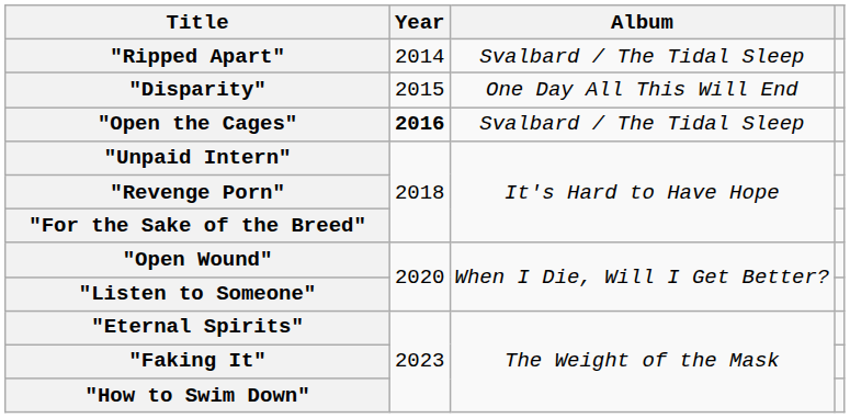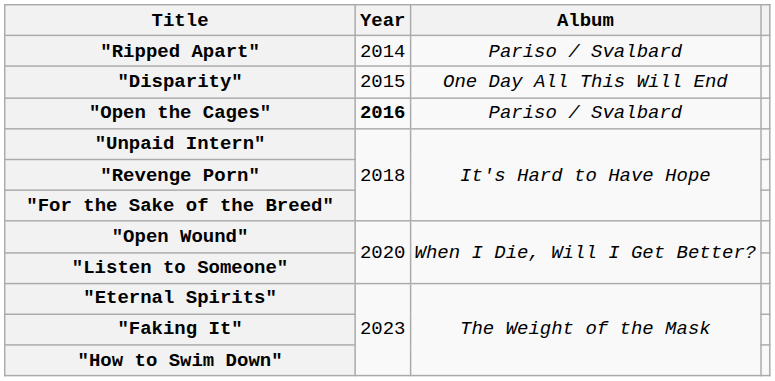"Ripped Apart" | Album: Svalbard / The Tidal Sleep -> Pariso / Svalbard
"Open the Cages" | Album: Svalbard / The Tidal Sleep -> Pariso / Svalbard
